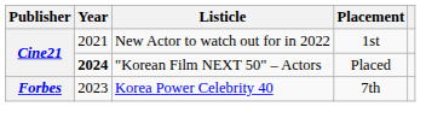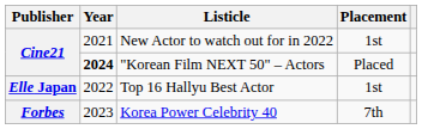+ row: Elle Japan | 2022 | Top 16 Hallyu Best Actor | 1st
